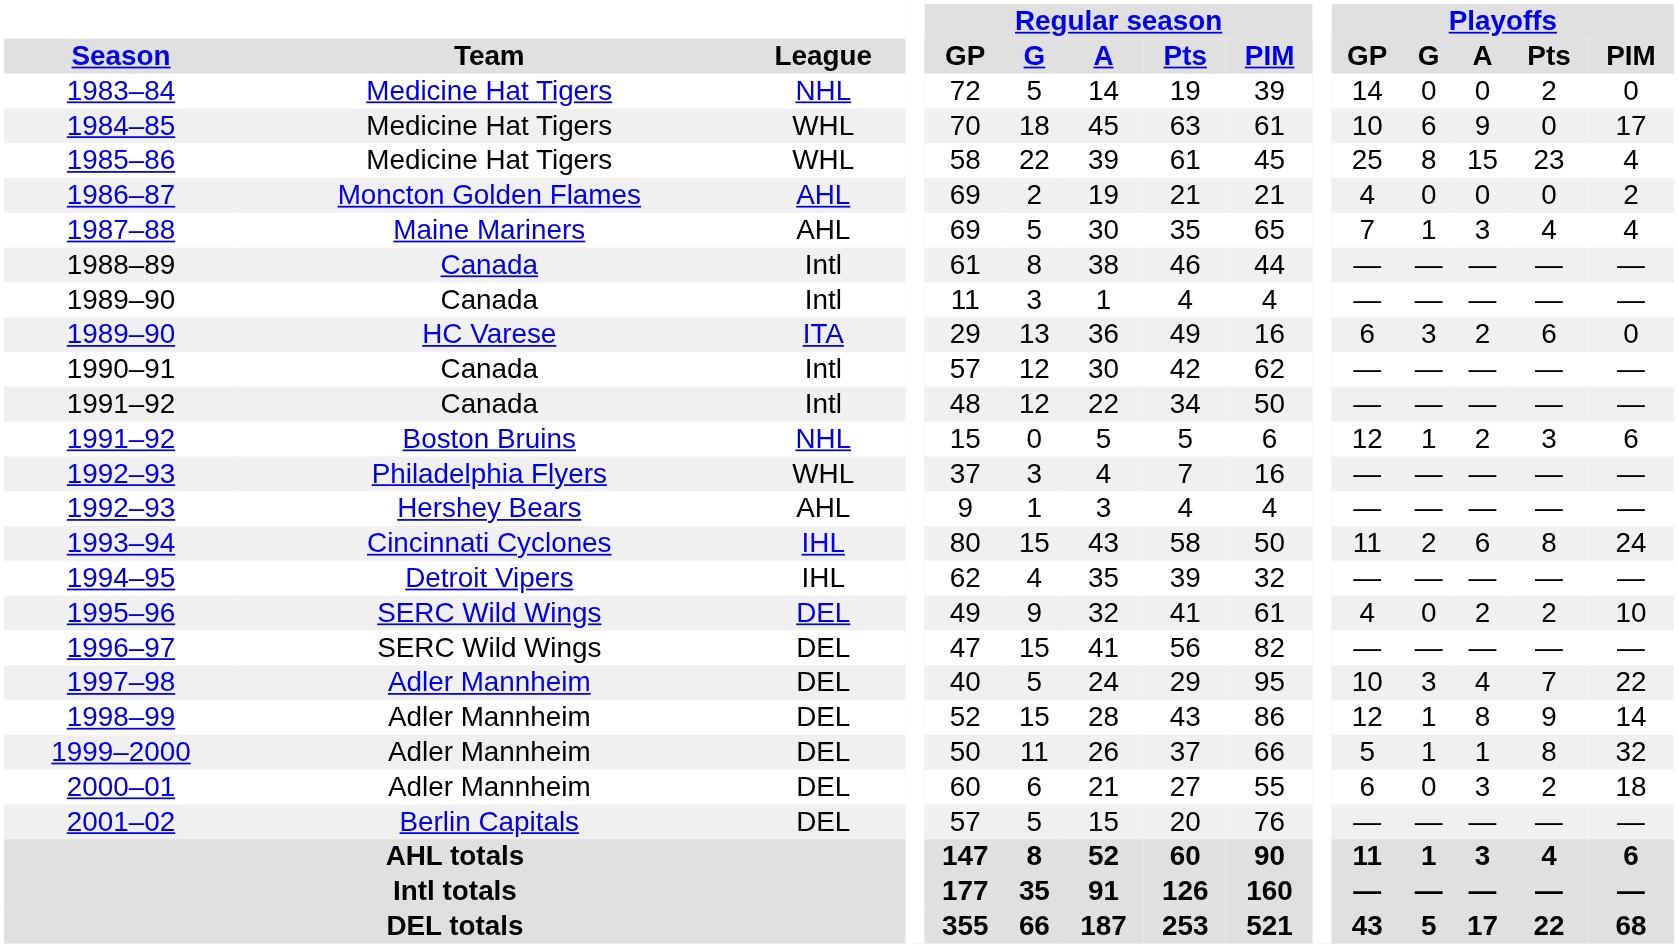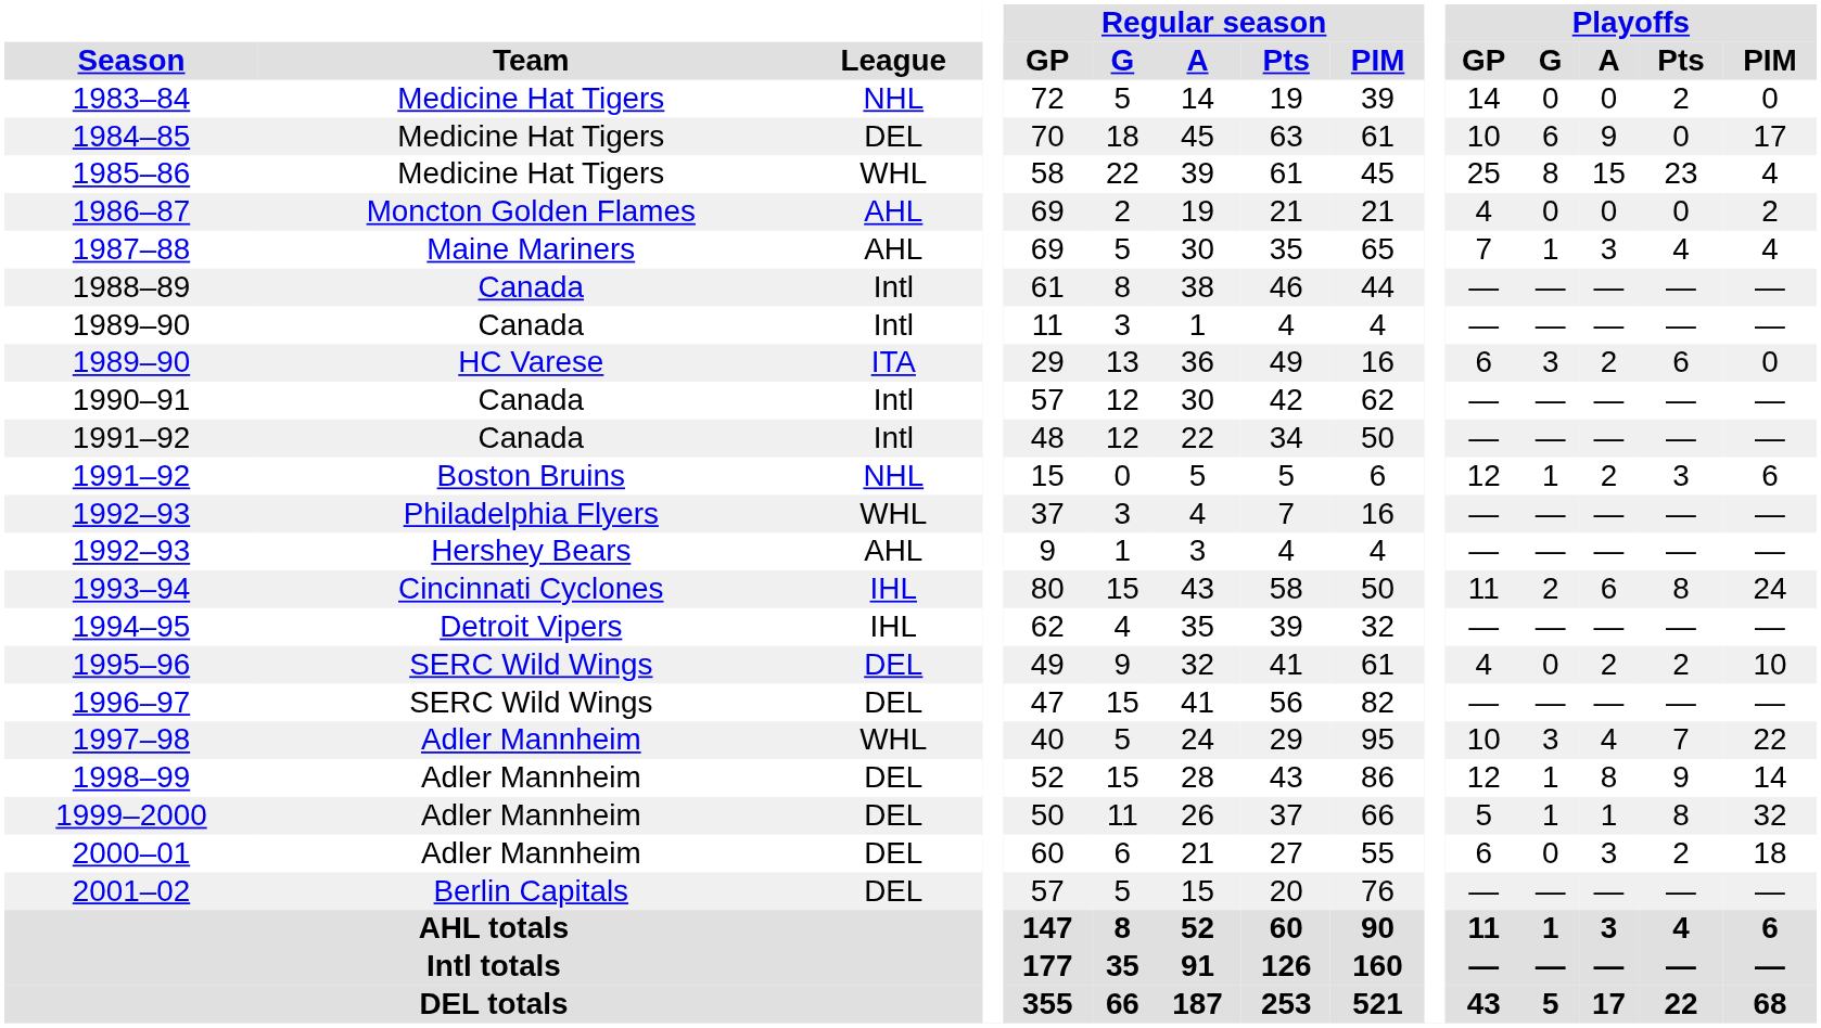1984–85 | League: WHL -> DEL
1997–98 | League: DEL -> WHL
